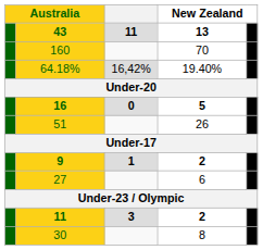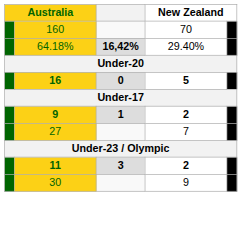- row: 43 | 11 | 13
64.18% | column 3: normal -> bold
64.18% | column 4: 19.40% -> 29.40%
- row: 51 | 26
27 | column 4: 6 -> 7
30 | column 4: 8 -> 9
